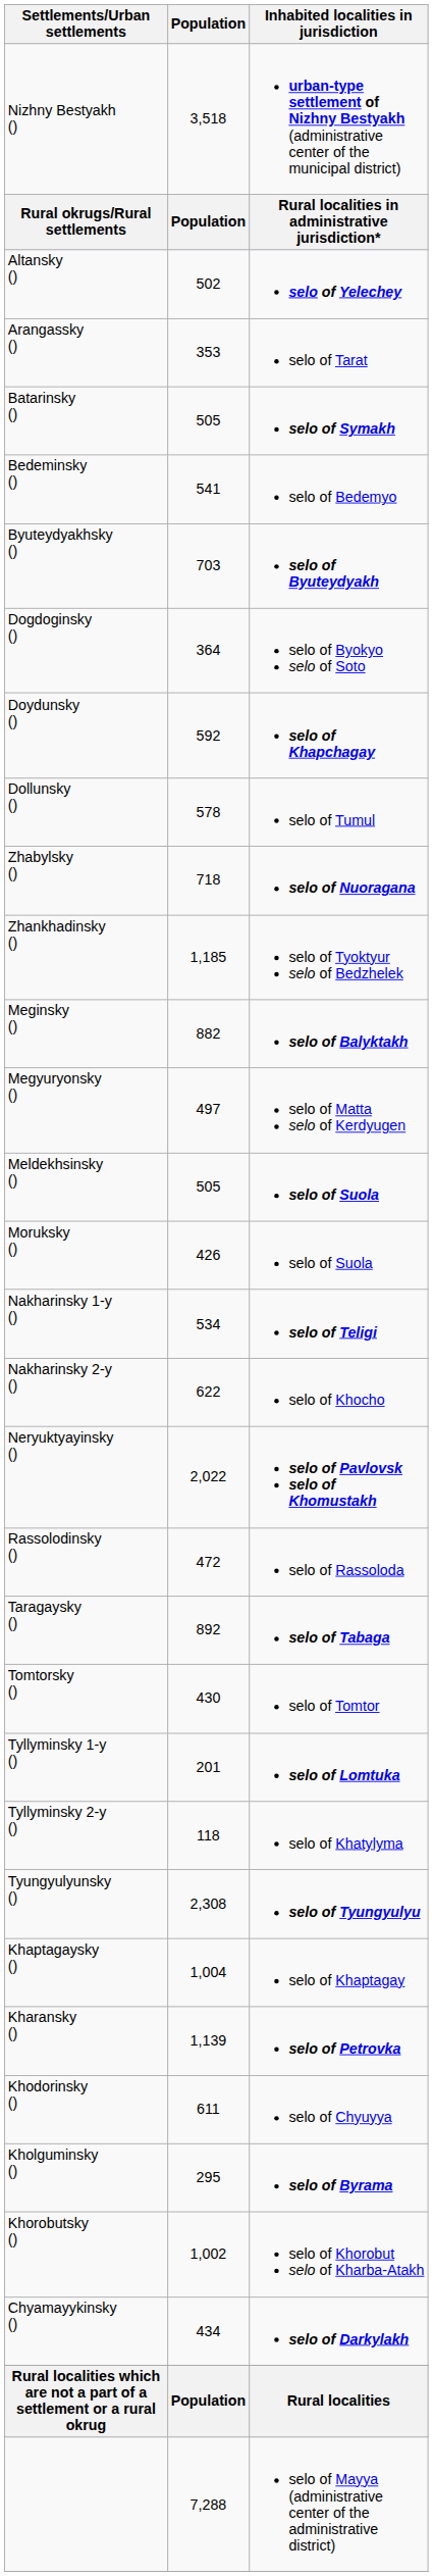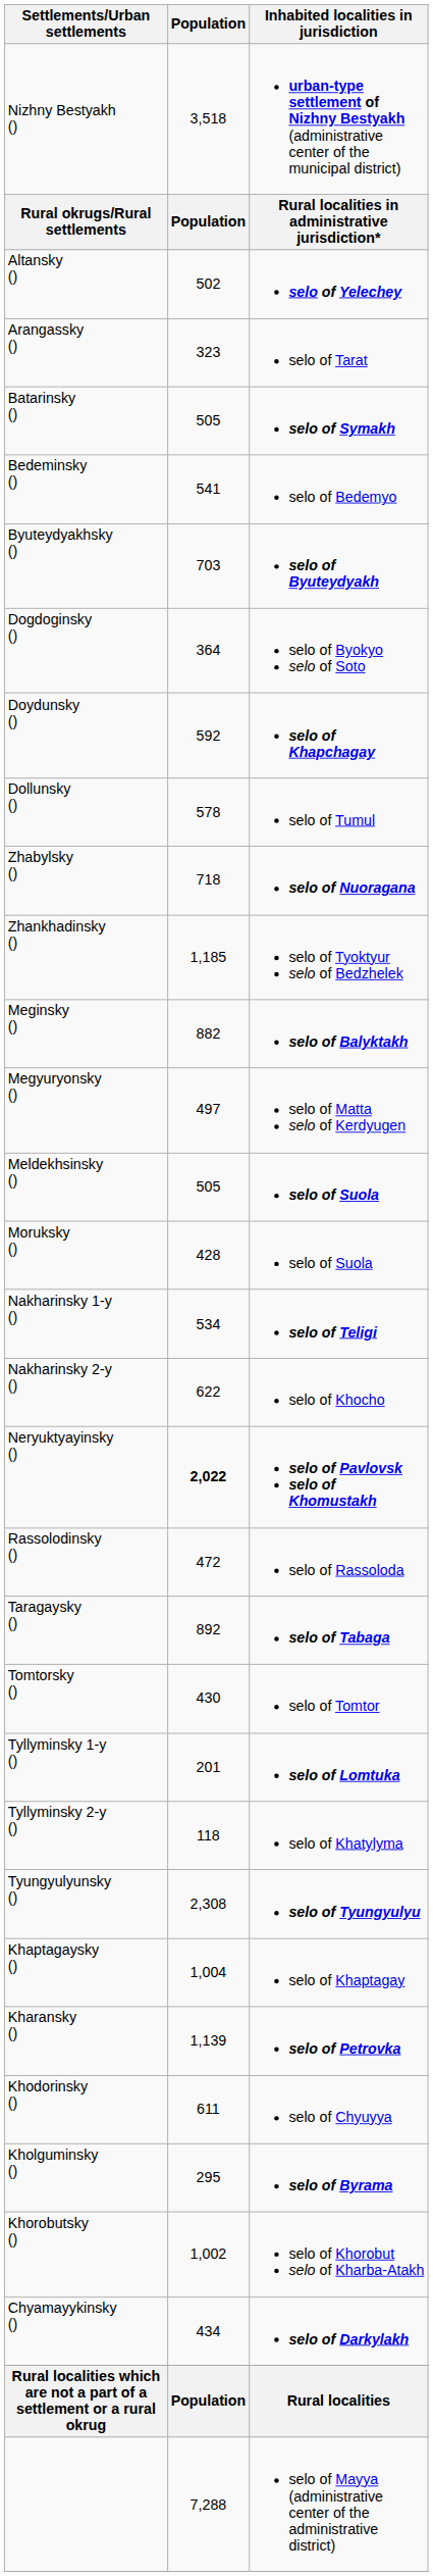Arangassky () | Population: 353 -> 323
Moruksky () | Population: 426 -> 428
Neryuktyayinsky () | Population: normal -> bold
